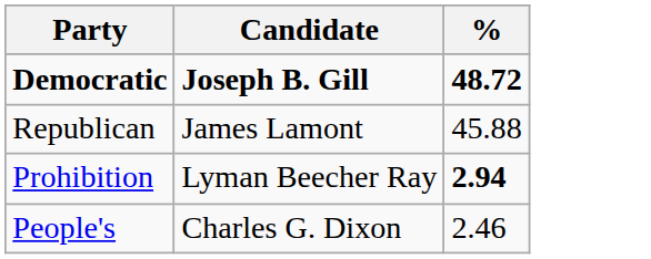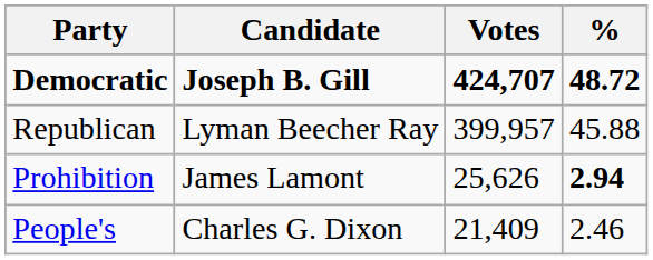+ column: Votes | 424,707 | 399,957 | 25,626 | 21,409
Republican | Candidate: James Lamont -> Lyman Beecher Ray
Prohibition | Candidate: Lyman Beecher Ray -> James Lamont
